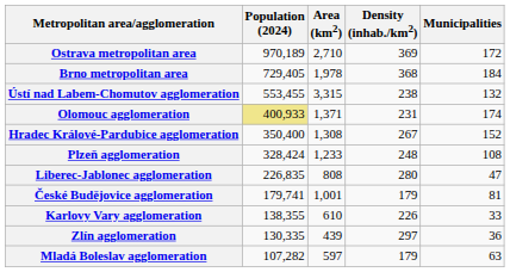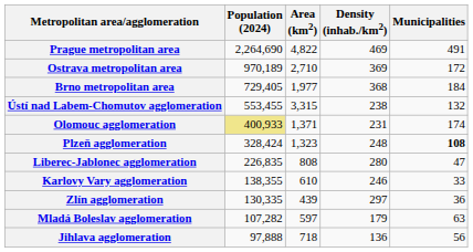+ row: Prague metropolitan area | 2,264,690 | 4,822 | 469 | 491
Brno metropolitan area | Area (km2): 1,978 -> 1,977
- row: Hradec Králové-Pardubice agglomeration | 350,400 | 1,308 | 267 | 152
Plzeň agglomeration | Area (km2): 1,233 -> 1,323
Plzeň agglomeration | Municipalities: normal -> bold
- row: České Budějovice agglomeration | 179,741 | 1,001 | 179 | 81
Karlovy Vary agglomeration | Density (inhab./km2): 226 -> 246
+ row: Jihlava agglomeration | 97,888 | 718 | 136 | 56
